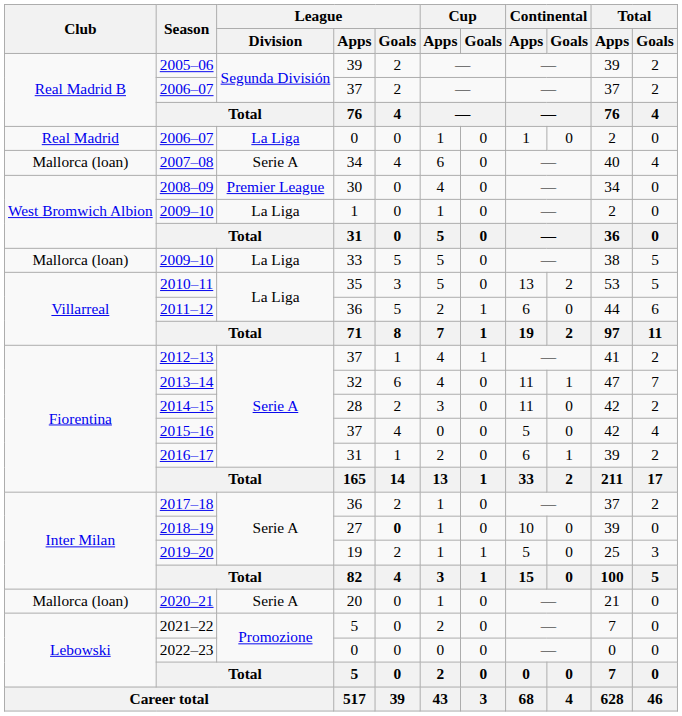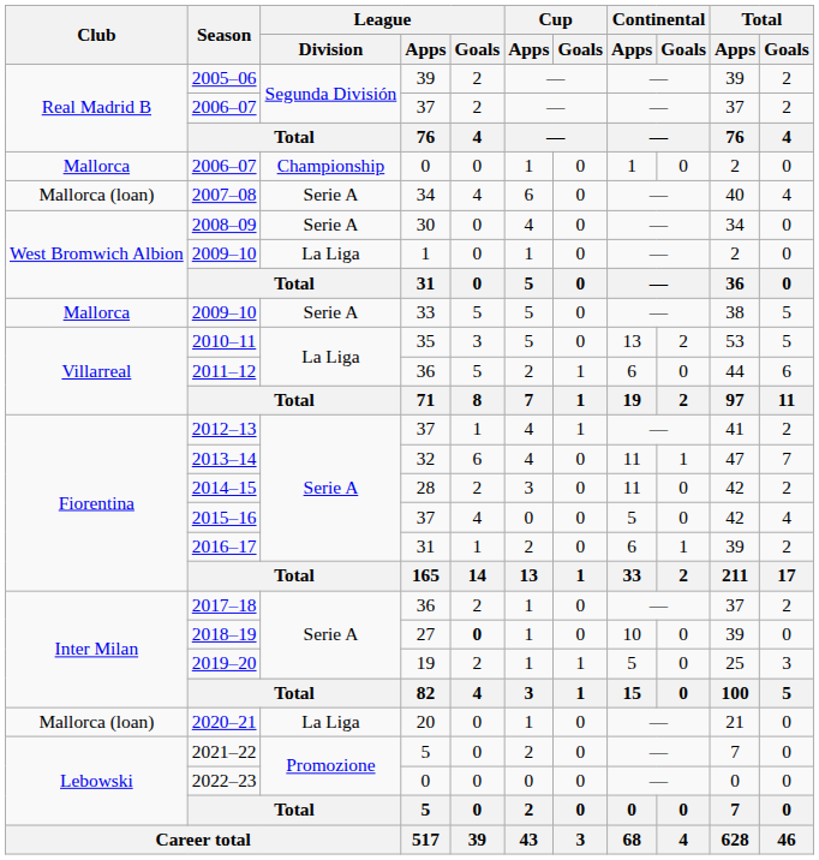2006–07 / 0 | Club: Real Madrid -> Mallorca
2006–07 / 0 | League / Division: La Liga -> Championship
2008–09 | League / Division: Premier League -> Serie A
2009–10 / 33 | Club: Mallorca (loan) -> Mallorca
2009–10 / 33 | League / Division: La Liga -> Serie A
2020–21 | League / Division: Serie A -> La Liga
